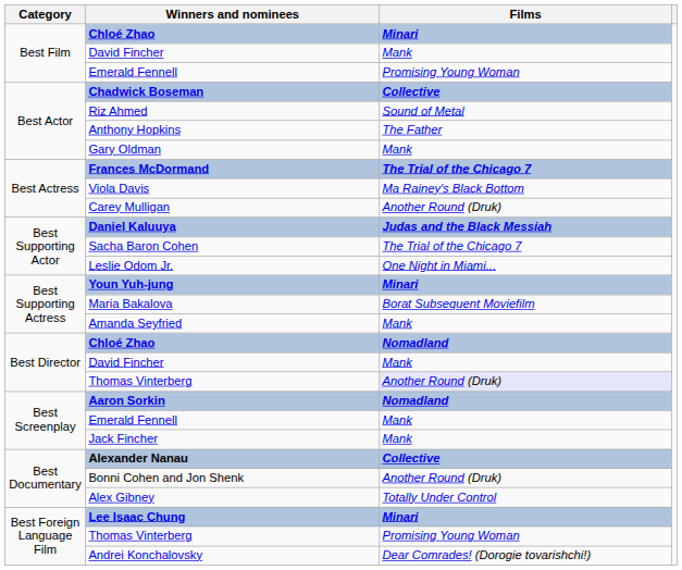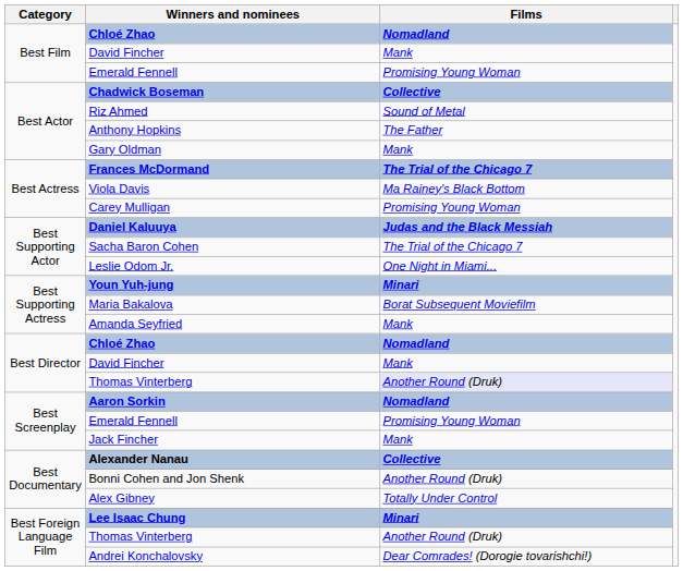Best Film / Chloé Zhao | Films: Minari -> Nomadland
Carey Mulligan | Films: Another Round (Druk) -> Promising Young Woman
Best Screenplay / Emerald Fennell | Films: Mank -> Promising Young Woman
Best Foreign Language Film / Thomas Vinterberg | Films: Promising Young Woman -> Another Round (Druk)
